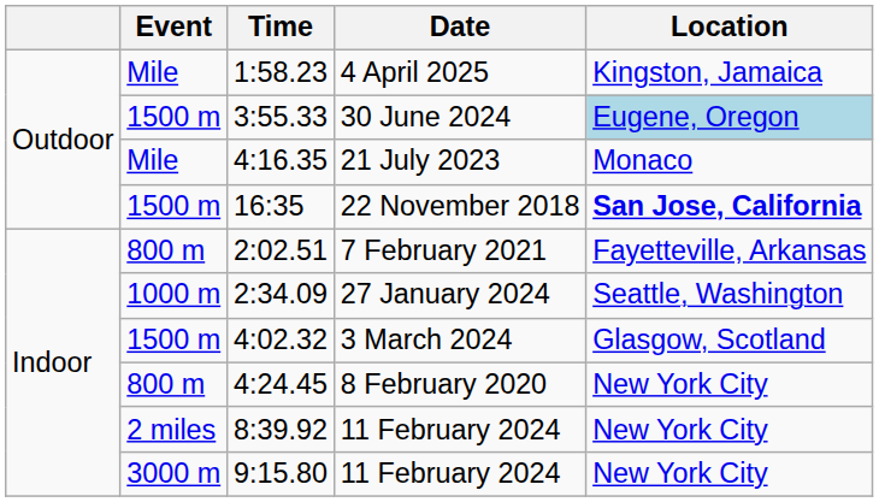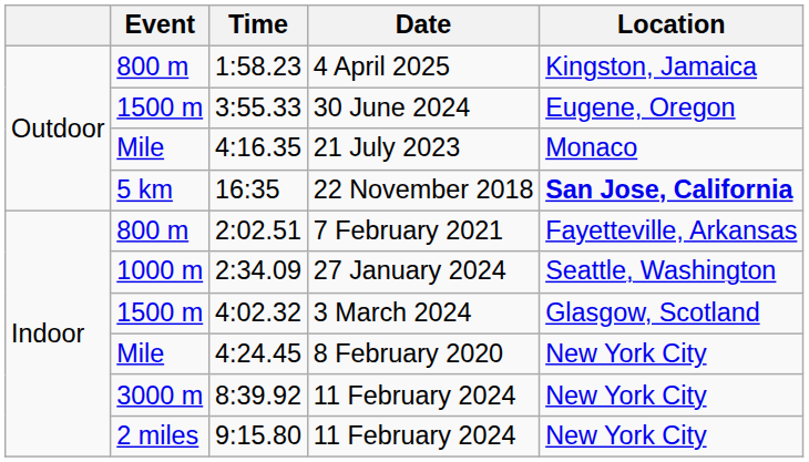4 April 2025 | Event: Mile -> 800 m
30 June 2024 | Location: lightblue background -> no background
22 November 2018 | Event: 1500 m -> 5 km
8 February 2020 | Event: 800 m -> Mile
8:39.92 / 11 February 2024 | Event: 2 miles -> 3000 m
9:15.80 / 11 February 2024 | Event: 3000 m -> 2 miles
